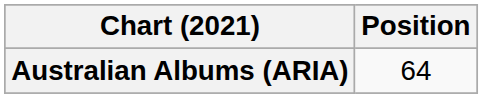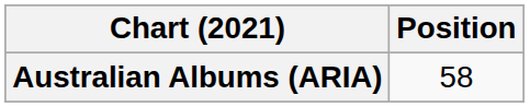Australian Albums (ARIA) | Position: 64 -> 58
